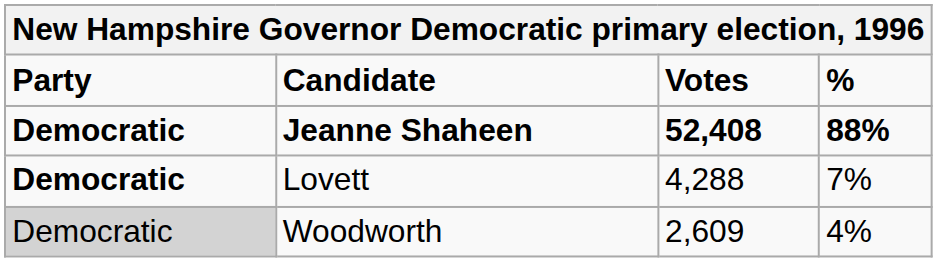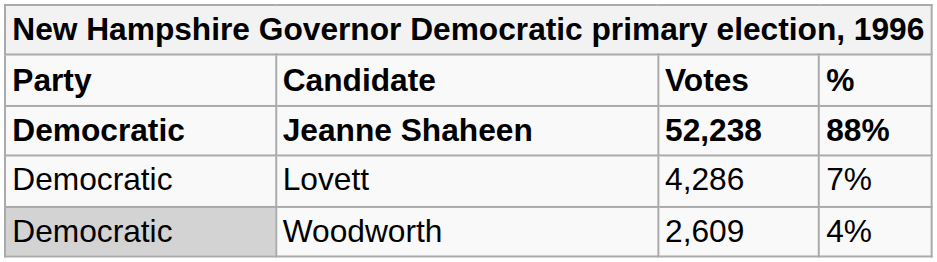Jeanne Shaheen | Votes: 52,408 -> 52,238
Lovett | Party: bold -> normal
Lovett | Votes: 4,288 -> 4,286
